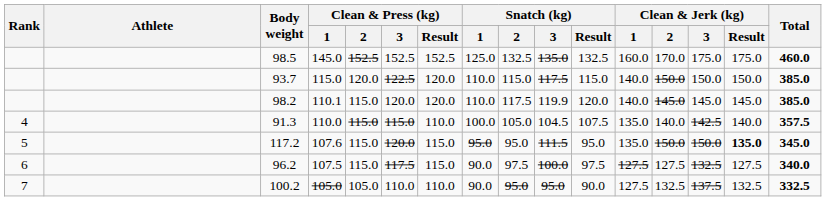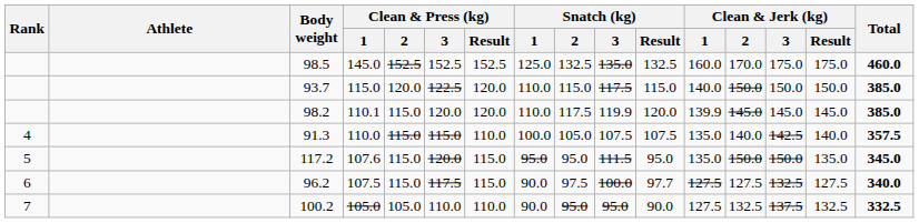98.2 | Clean & Jerk (kg) / 1: 140.0 -> 139.9
91.3 | Snatch (kg) / 3: 104.5 -> 107.5
117.2 | Clean & Jerk (kg) / Result: bold -> normal
96.2 | Snatch (kg) / Result: 97.5 -> 97.7
